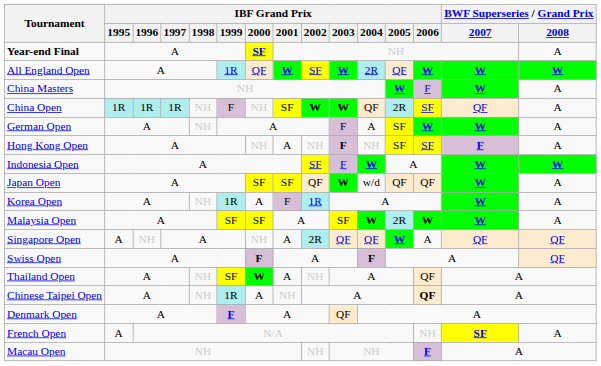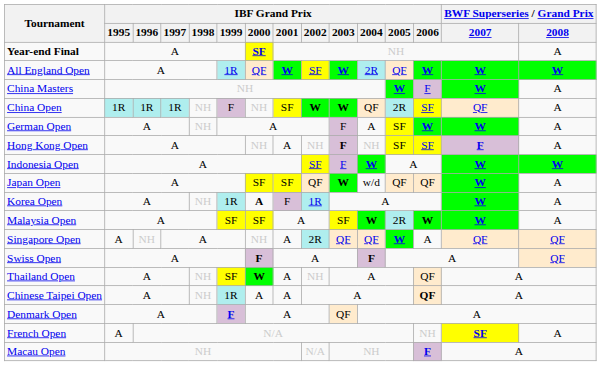Korea Open | IBF Grand Prix / 2000: normal -> bold
Chinese Taipei Open | IBF Grand Prix / 2001: NH -> A
Macau Open | IBF Grand Prix / 2002: NH -> N/A
